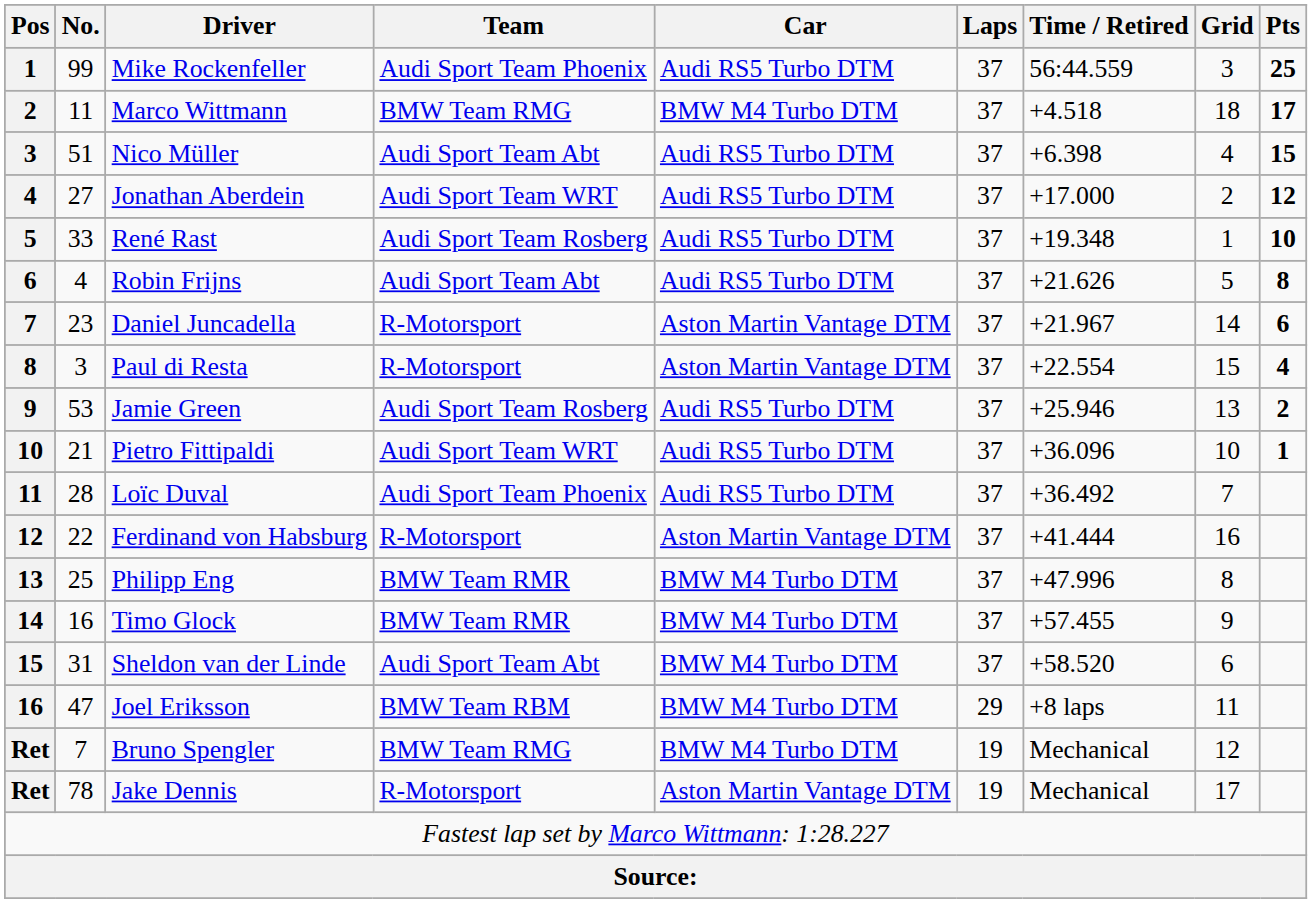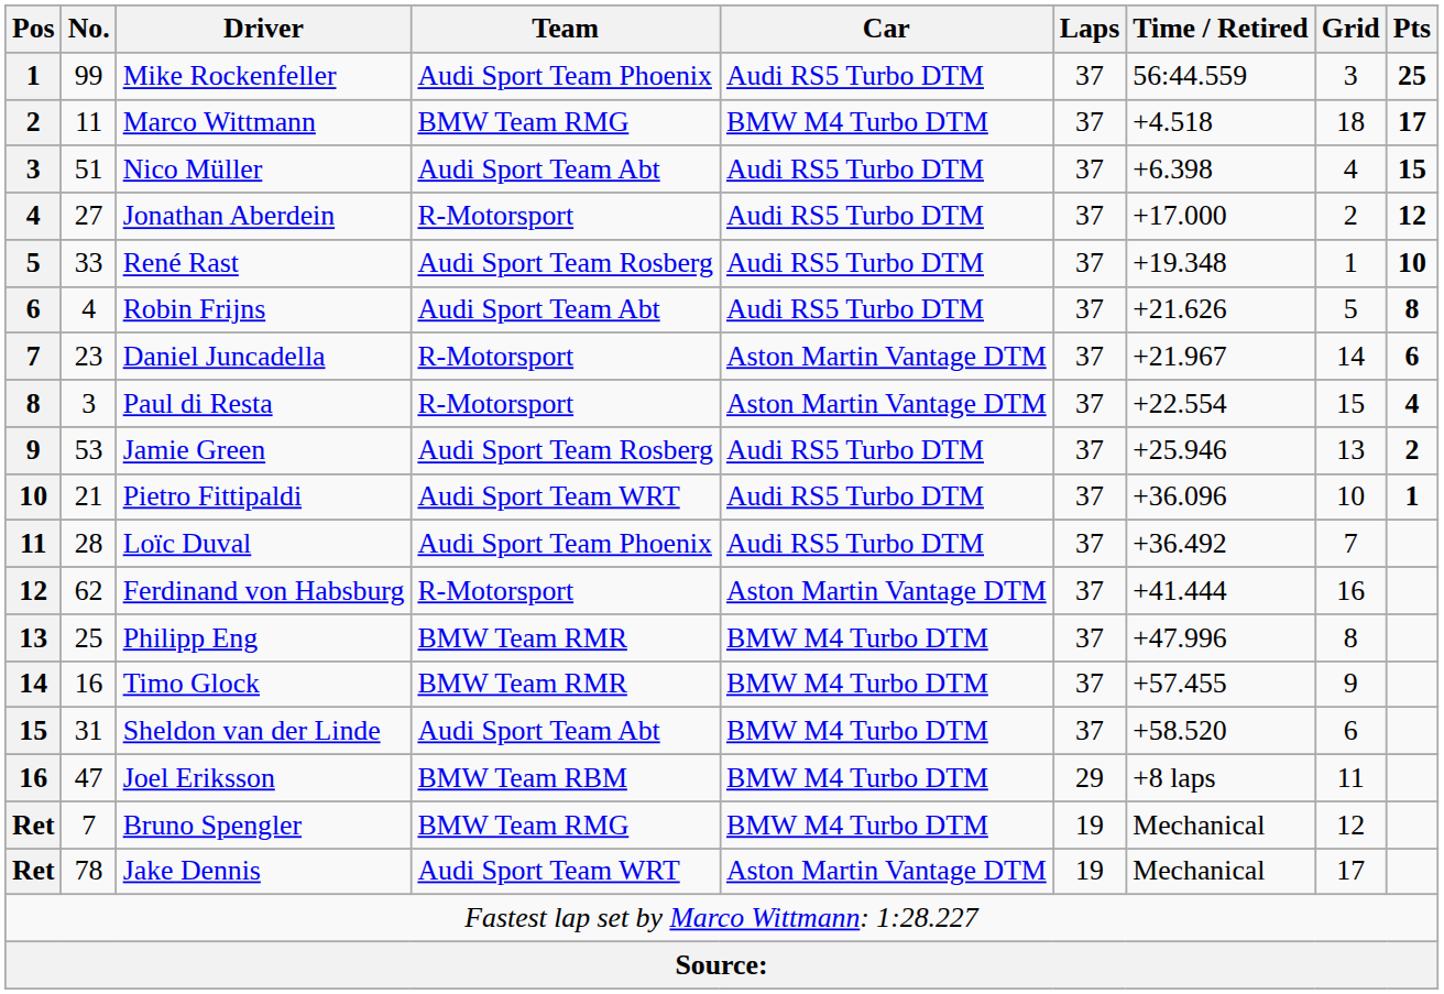Jonathan Aberdein | Team: Audi Sport Team WRT -> R-Motorsport
Ferdinand von Habsburg | No.: 22 -> 62
Jake Dennis | Team: R-Motorsport -> Audi Sport Team WRT
